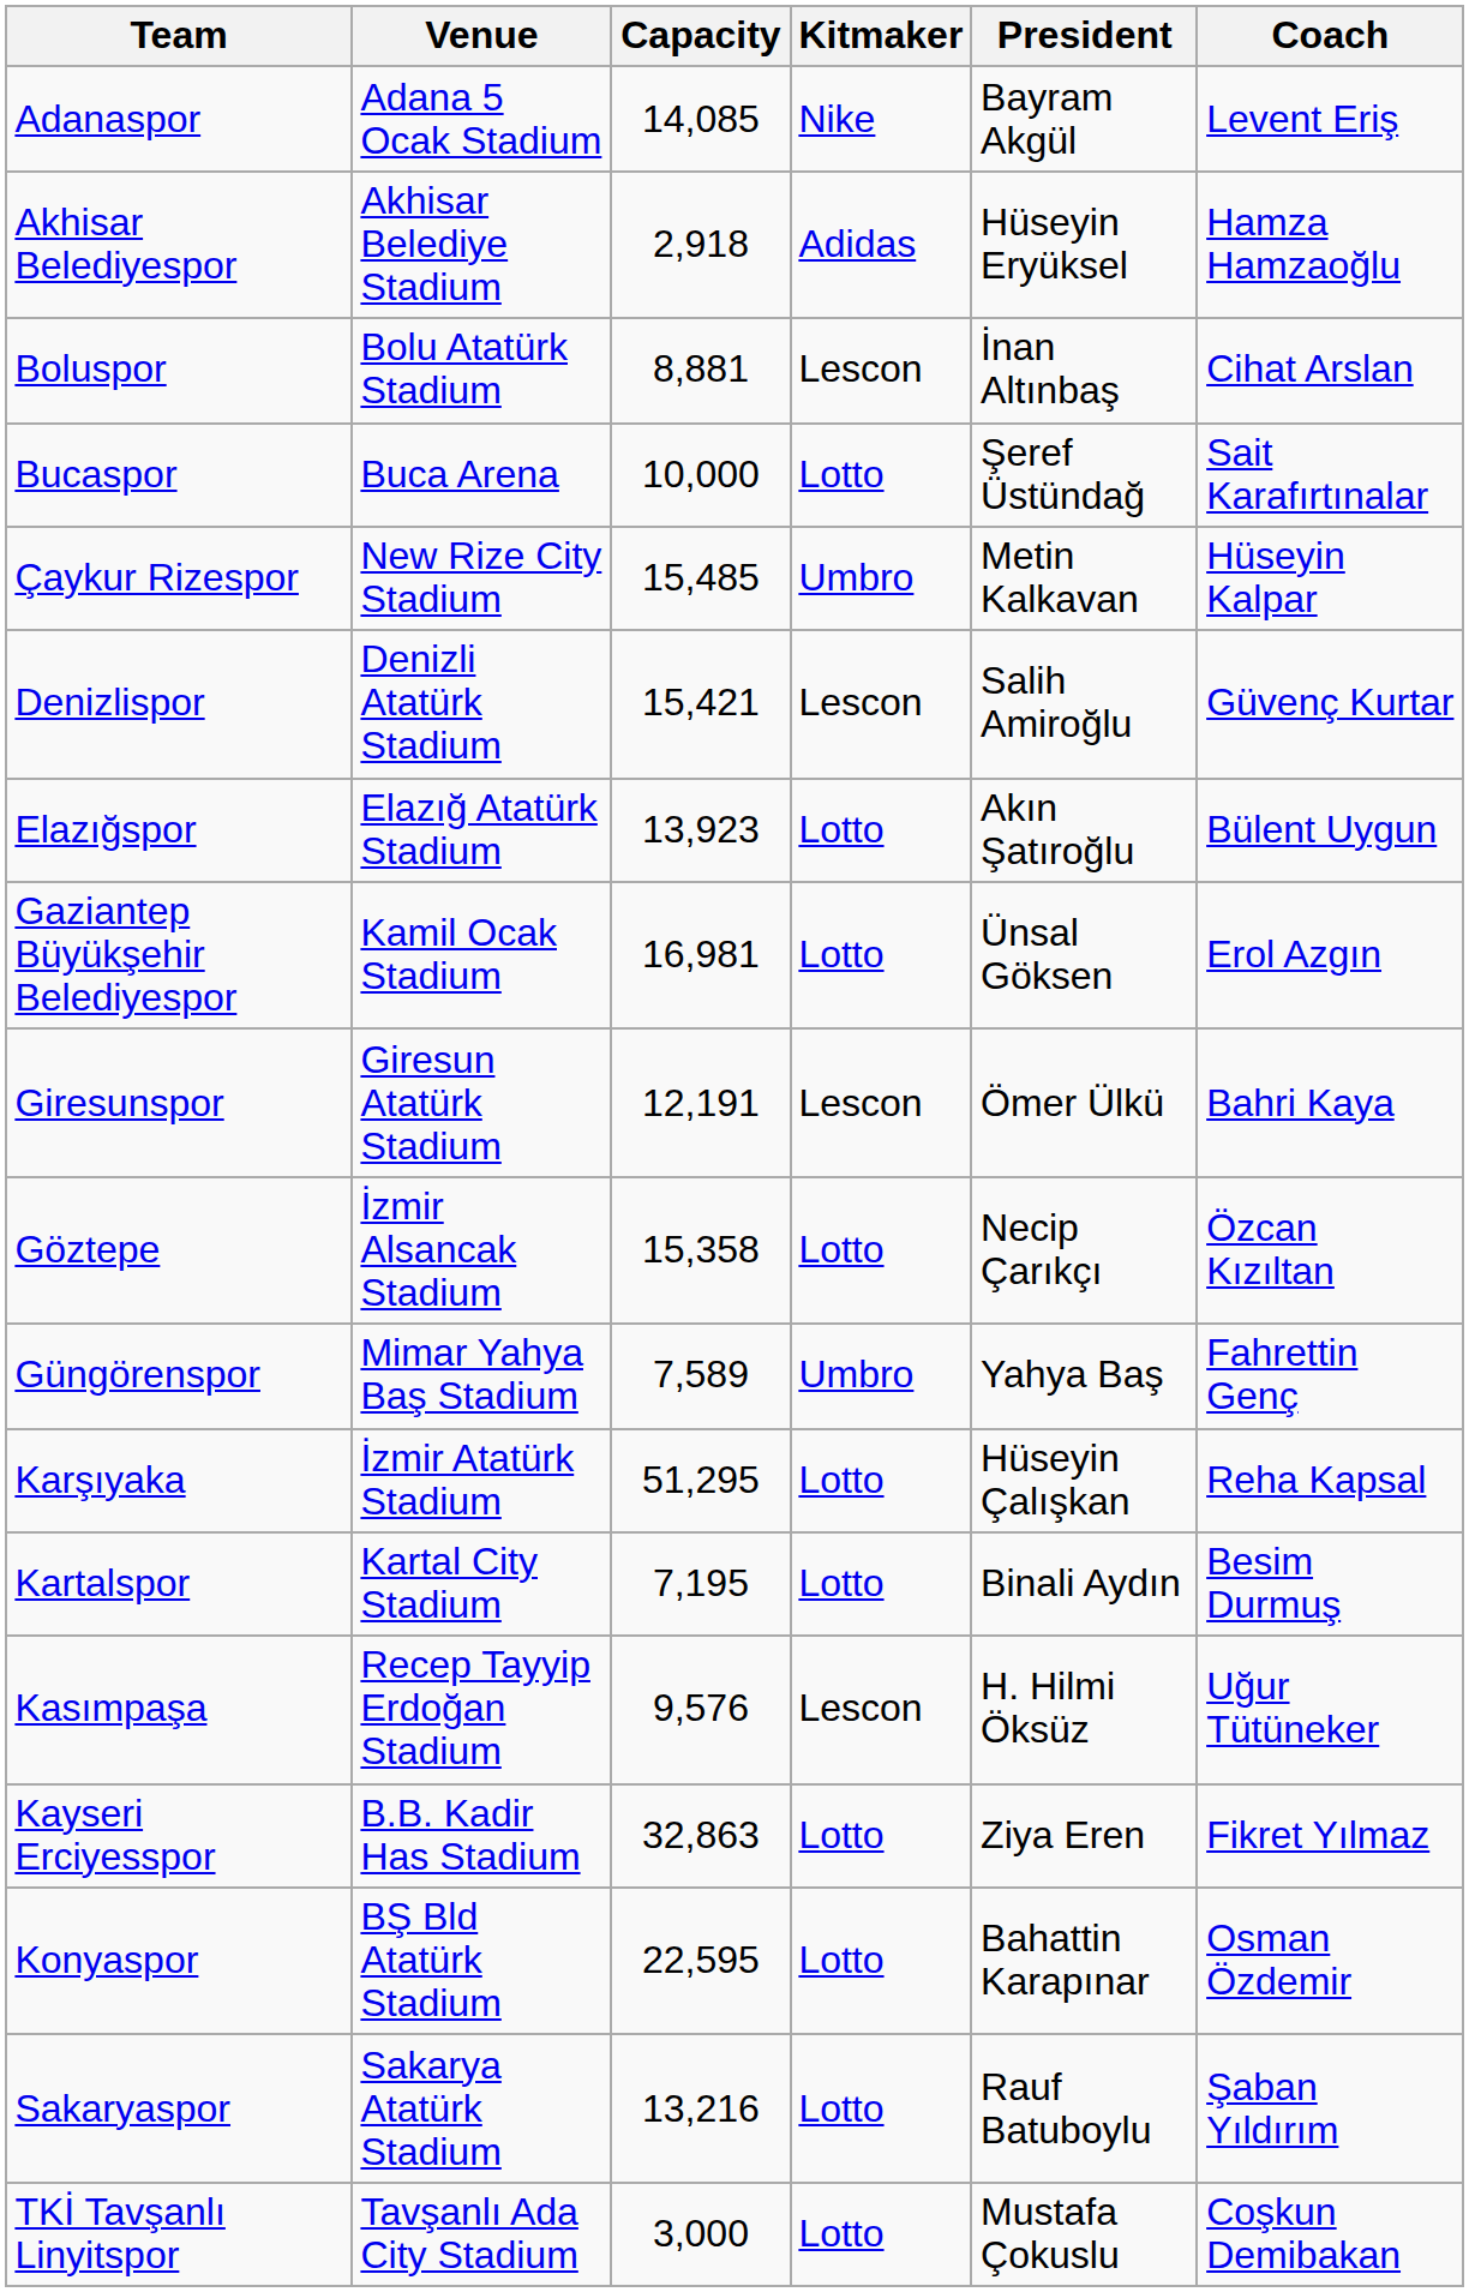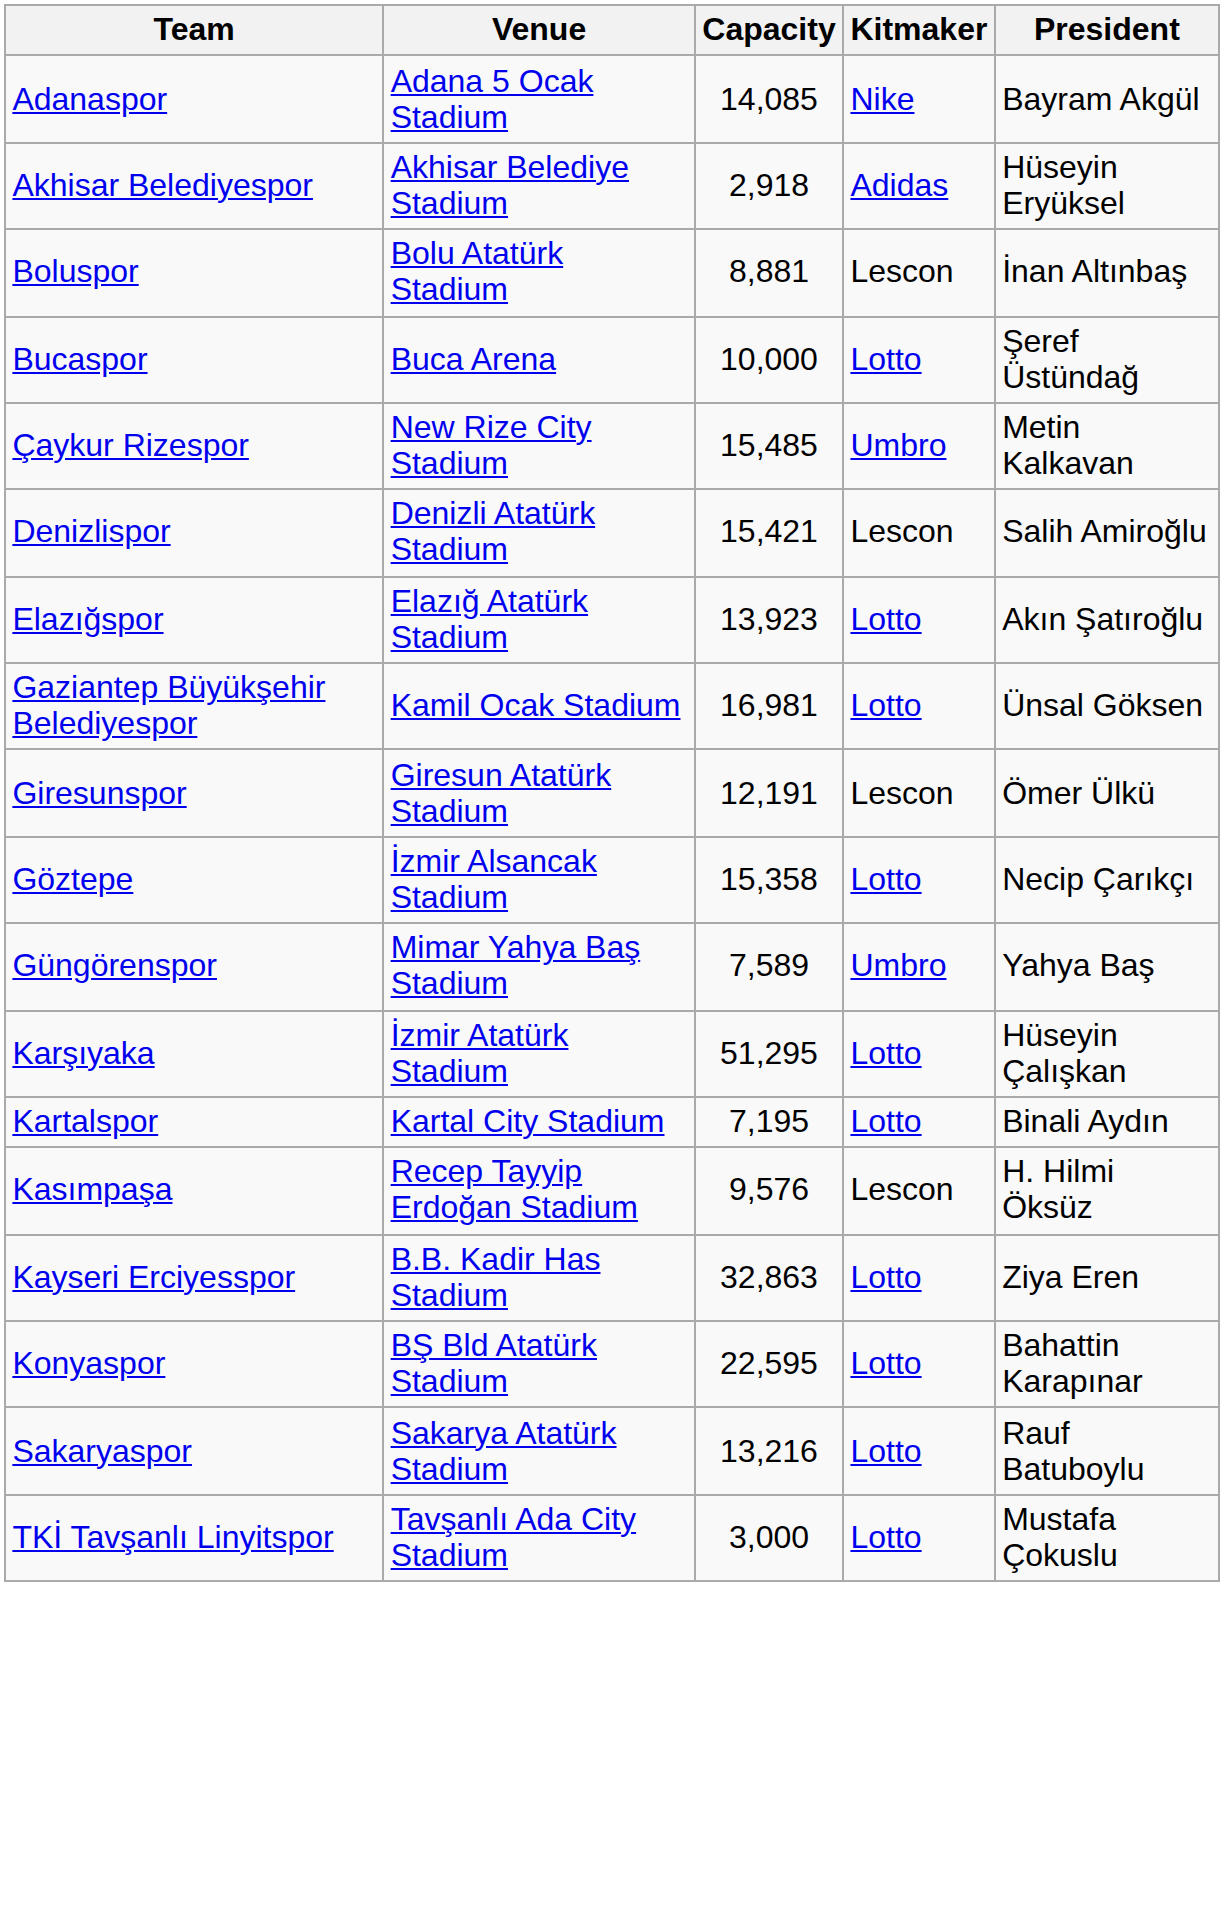- column: Coach | Levent Eriş | Hamza Hamzaoğlu | Cihat Arslan | Sait Karafırtınalar | Hüseyin Kalpar | Güvenç Kurtar | Bülent Uygun | Erol Azgın | Bahri Kaya | Özcan Kızıltan | Fahrettin Genç | Reha Kapsal | Besim Durmuş | Uğur Tütüneker | Fikret Yılmaz | Osman Özdemir | Şaban Yıldırım | Coşkun Demibakan
